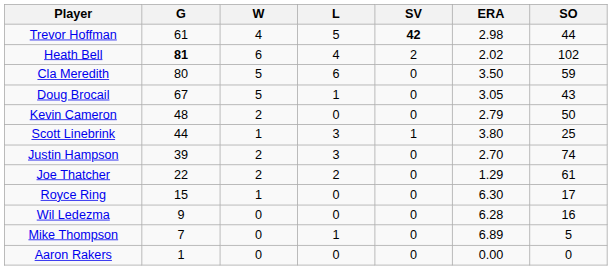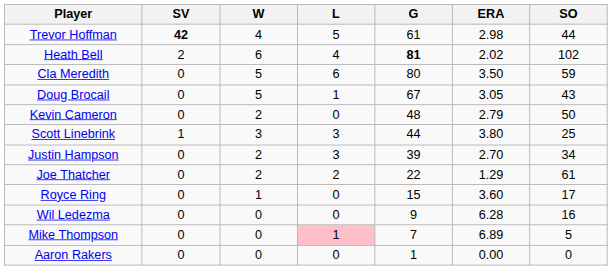columns swapped: G <-> SV
Scott Linebrink | W: 1 -> 3
Justin Hampson | SO: 74 -> 34
Royce Ring | ERA: 6.30 -> 3.60
Mike Thompson | L: no background -> pink background
